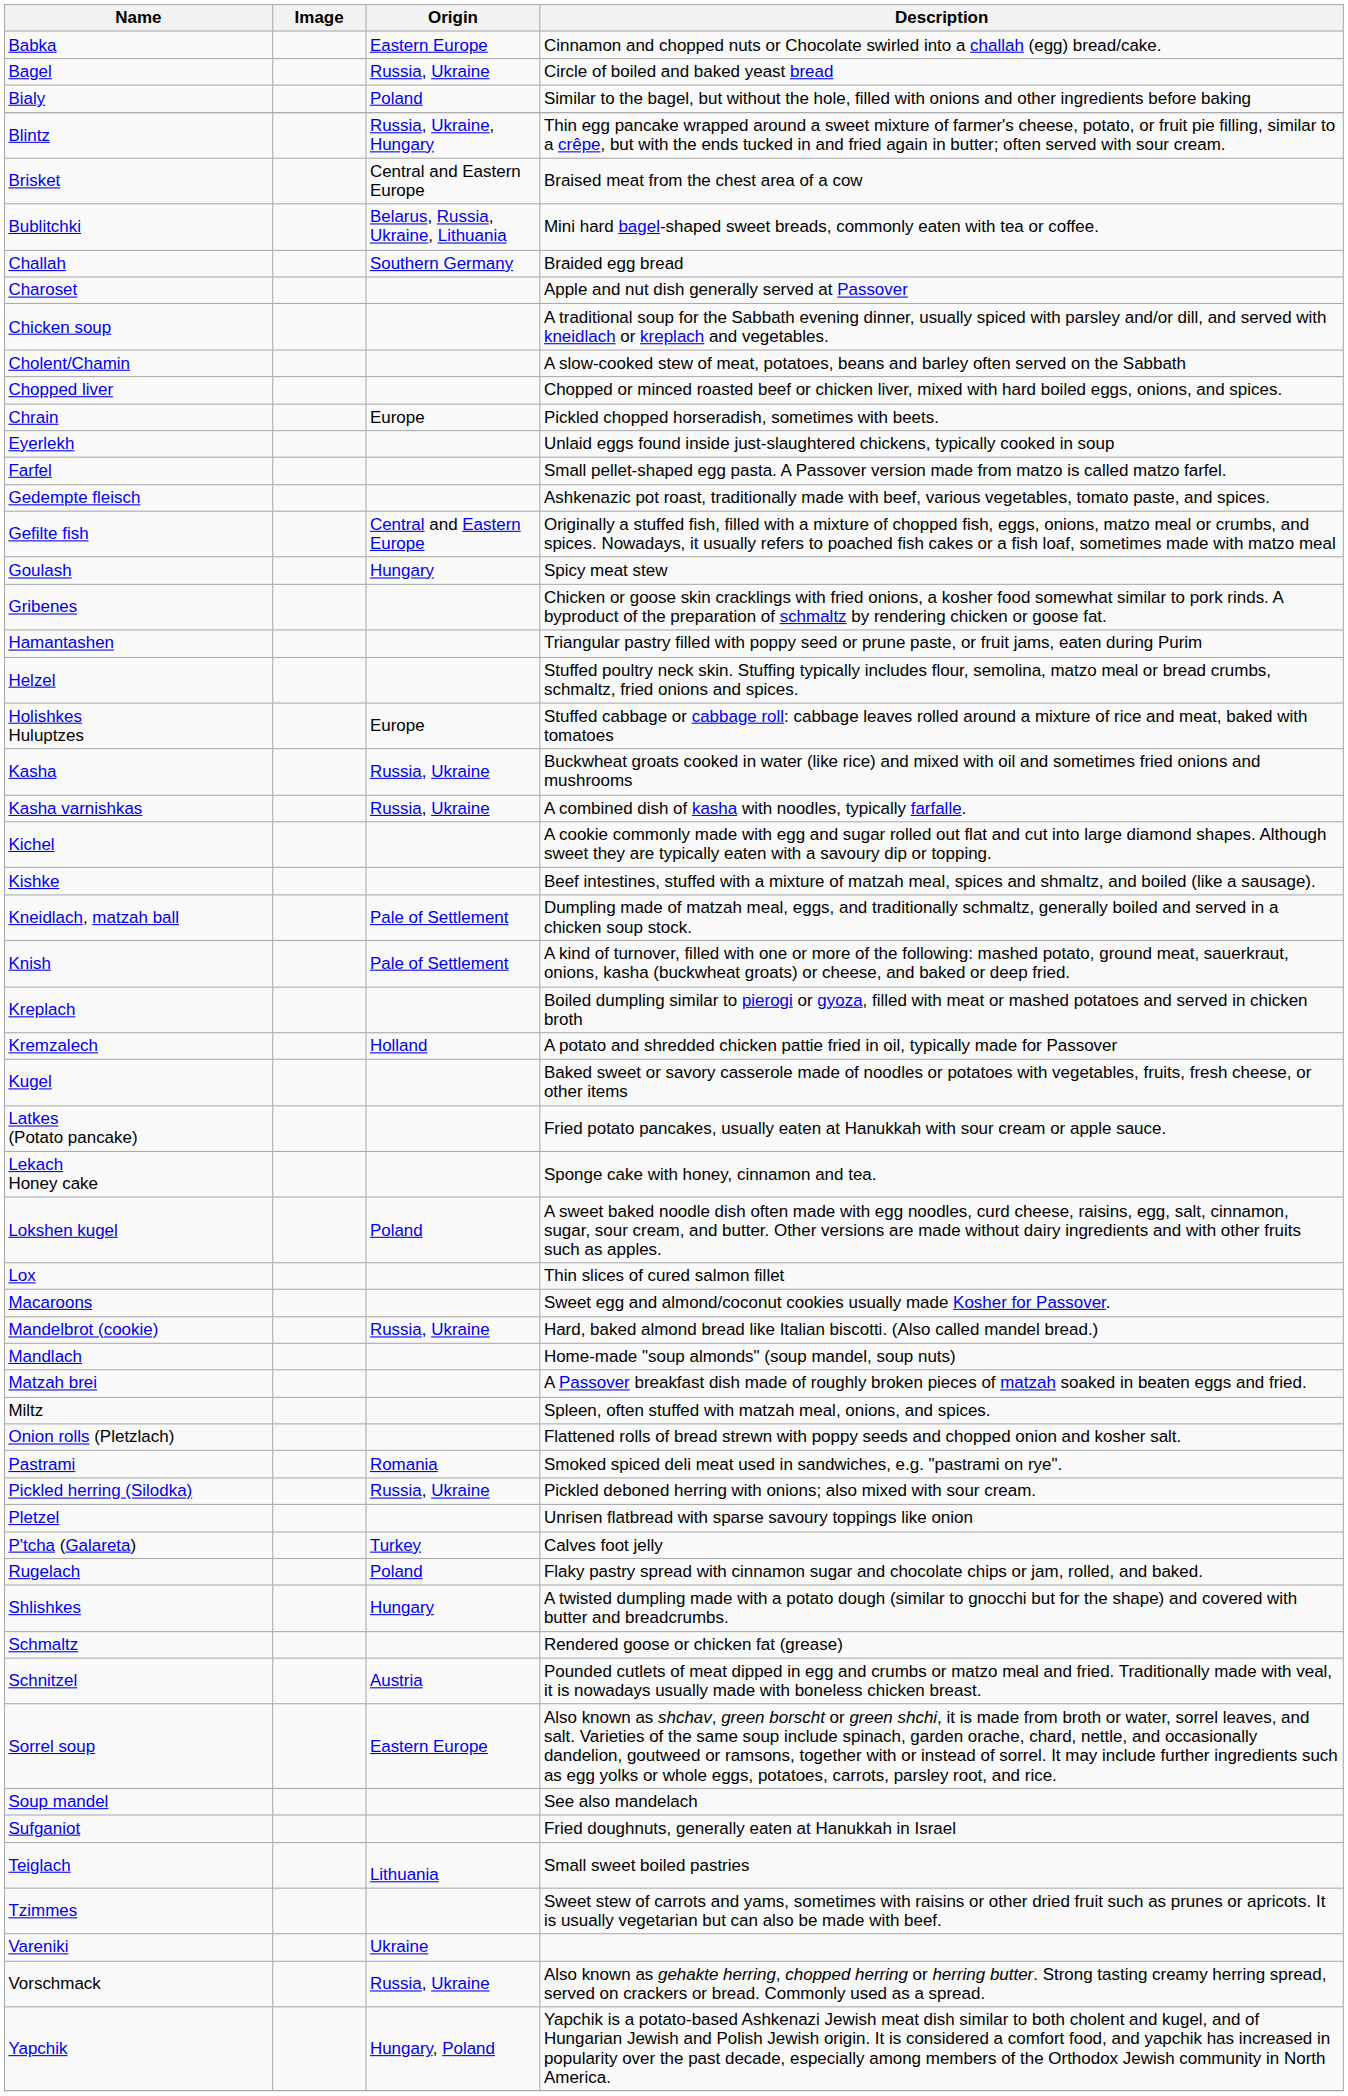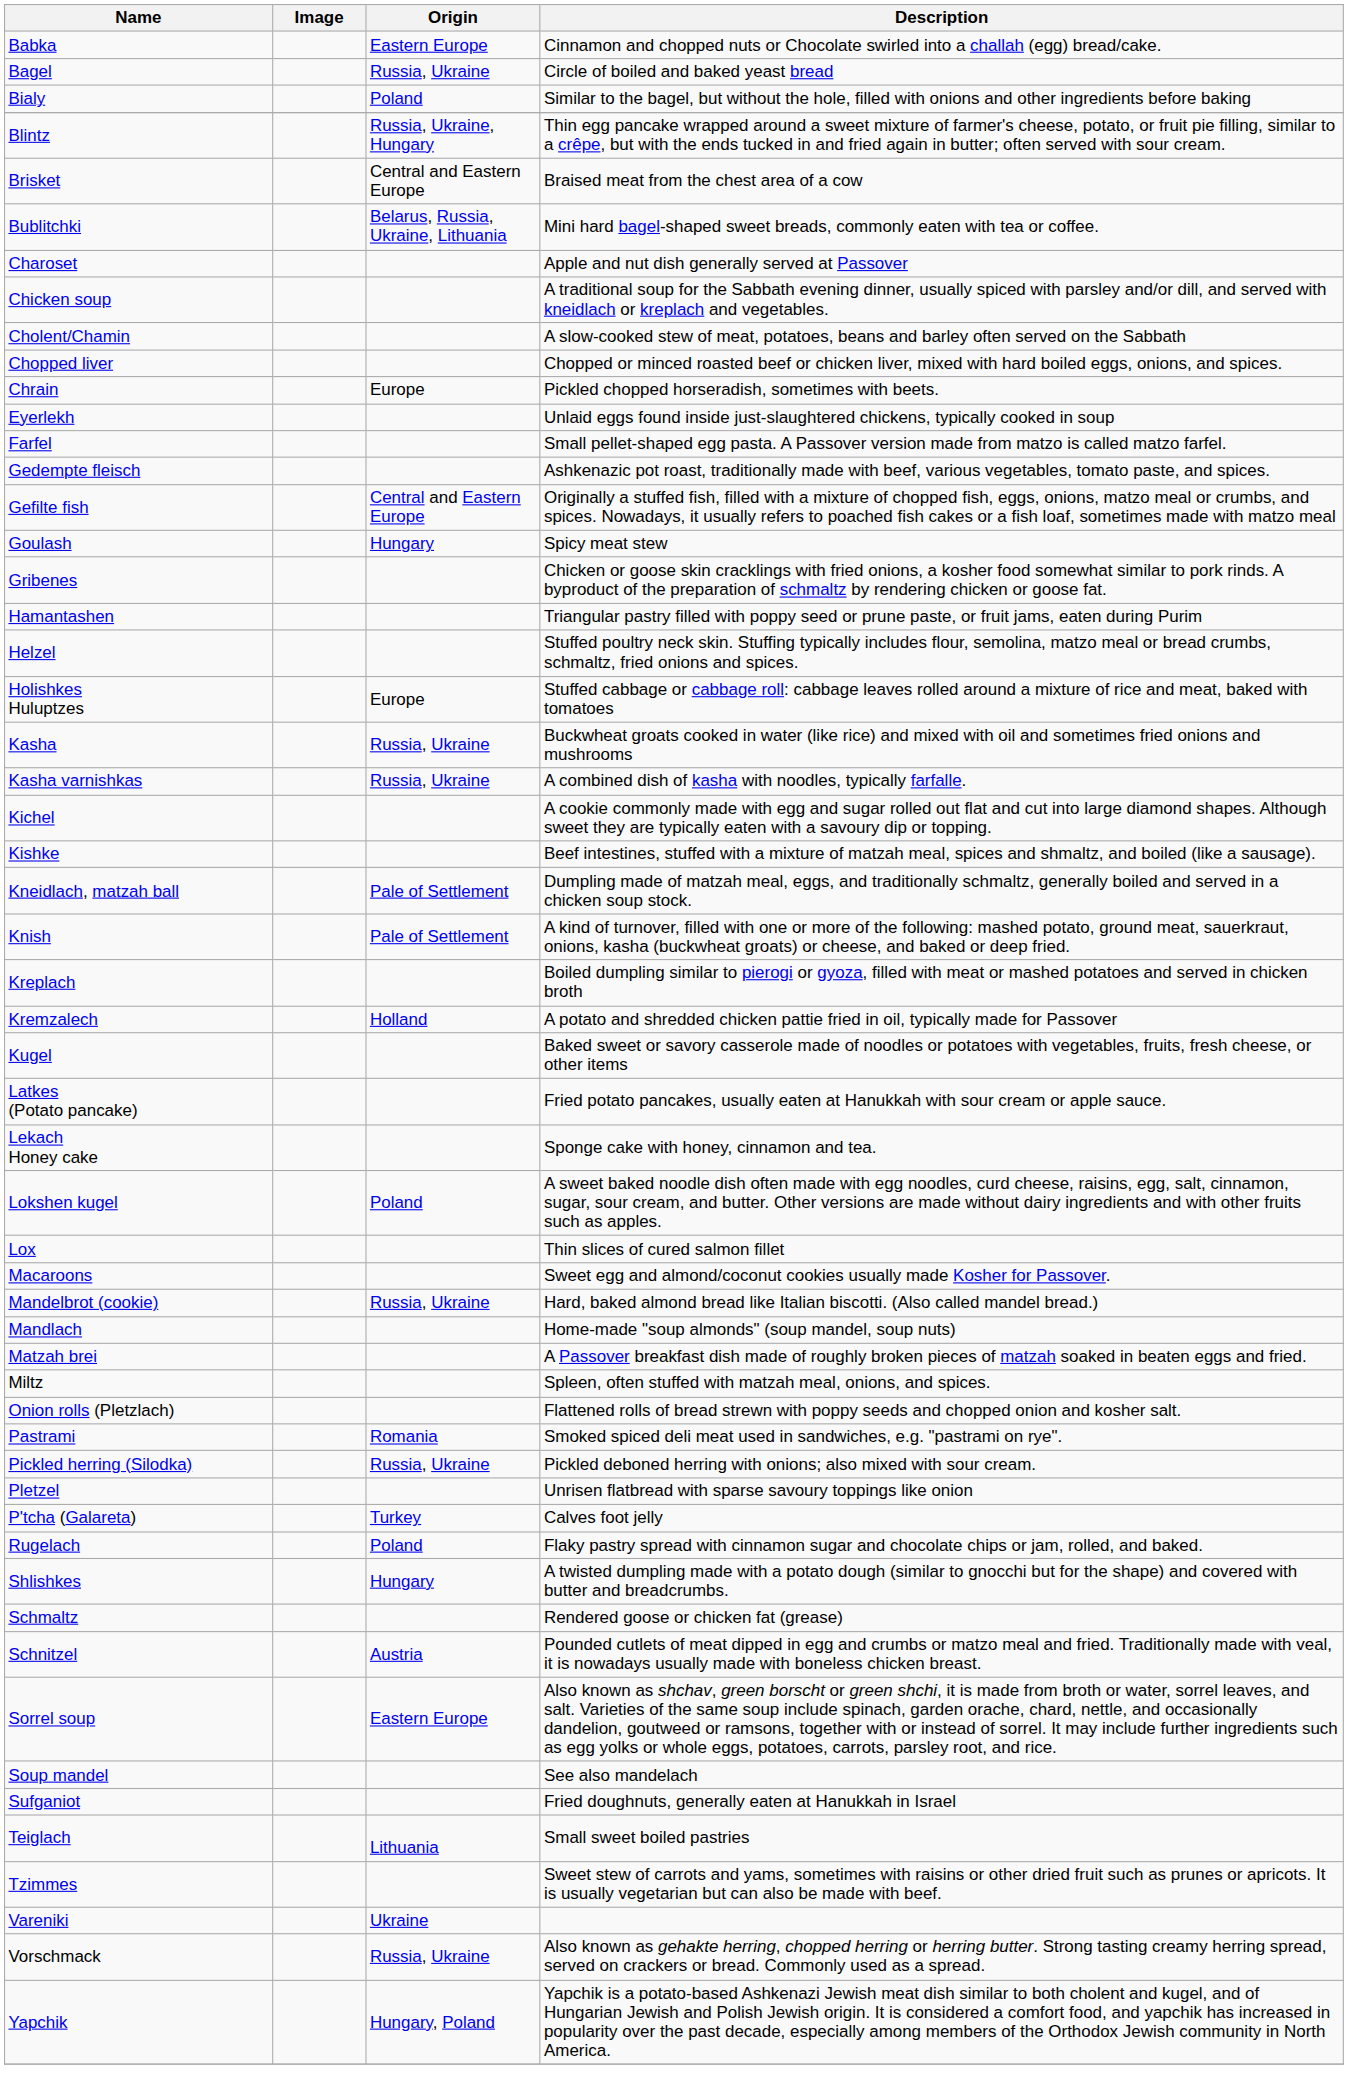- row: Challah | Southern Germany | Braided egg bread
